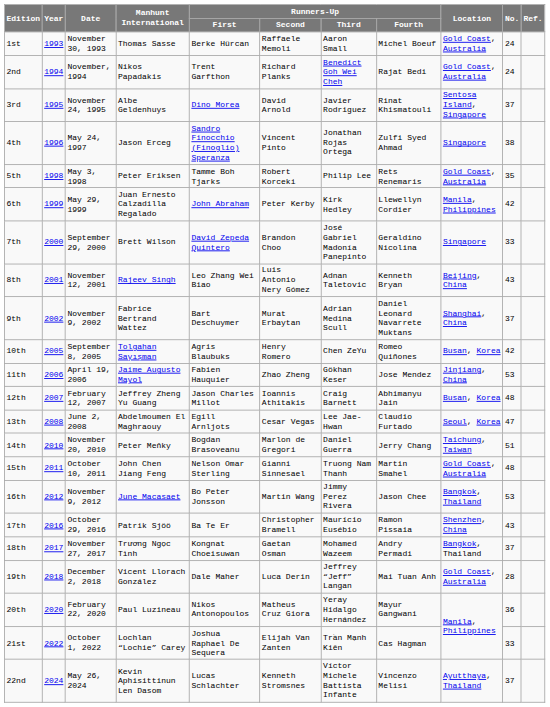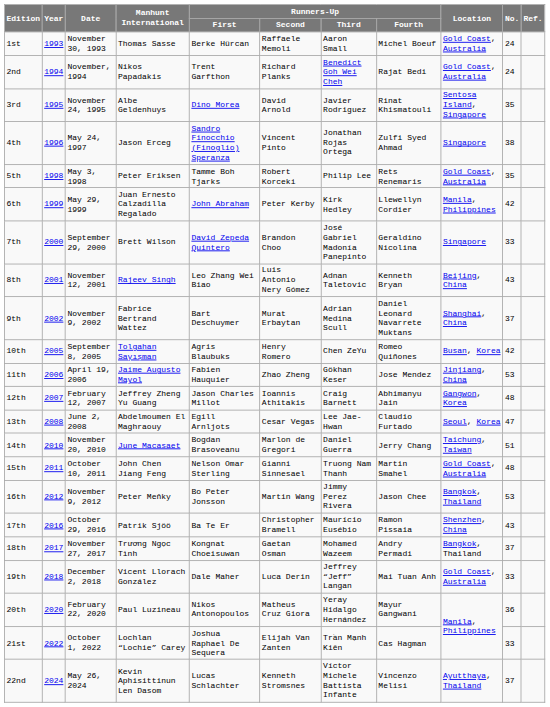3rd | No.: 37 -> 35
12th | Location: Busan, Korea -> Gangwon, Korea
14th | Manhunt International: Peter Meňky -> June Macasaet
16th | Manhunt International: June Macasaet -> Peter Meňky
19th | No.: 28 -> 33
